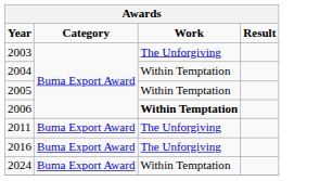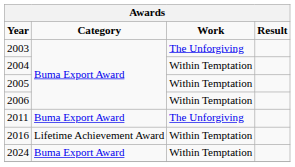2006 | Work: bold -> normal
2016 | Category: Buma Export Award -> Lifetime Achievement Award
2016 | Work: The Unforgiving -> Within Temptation
